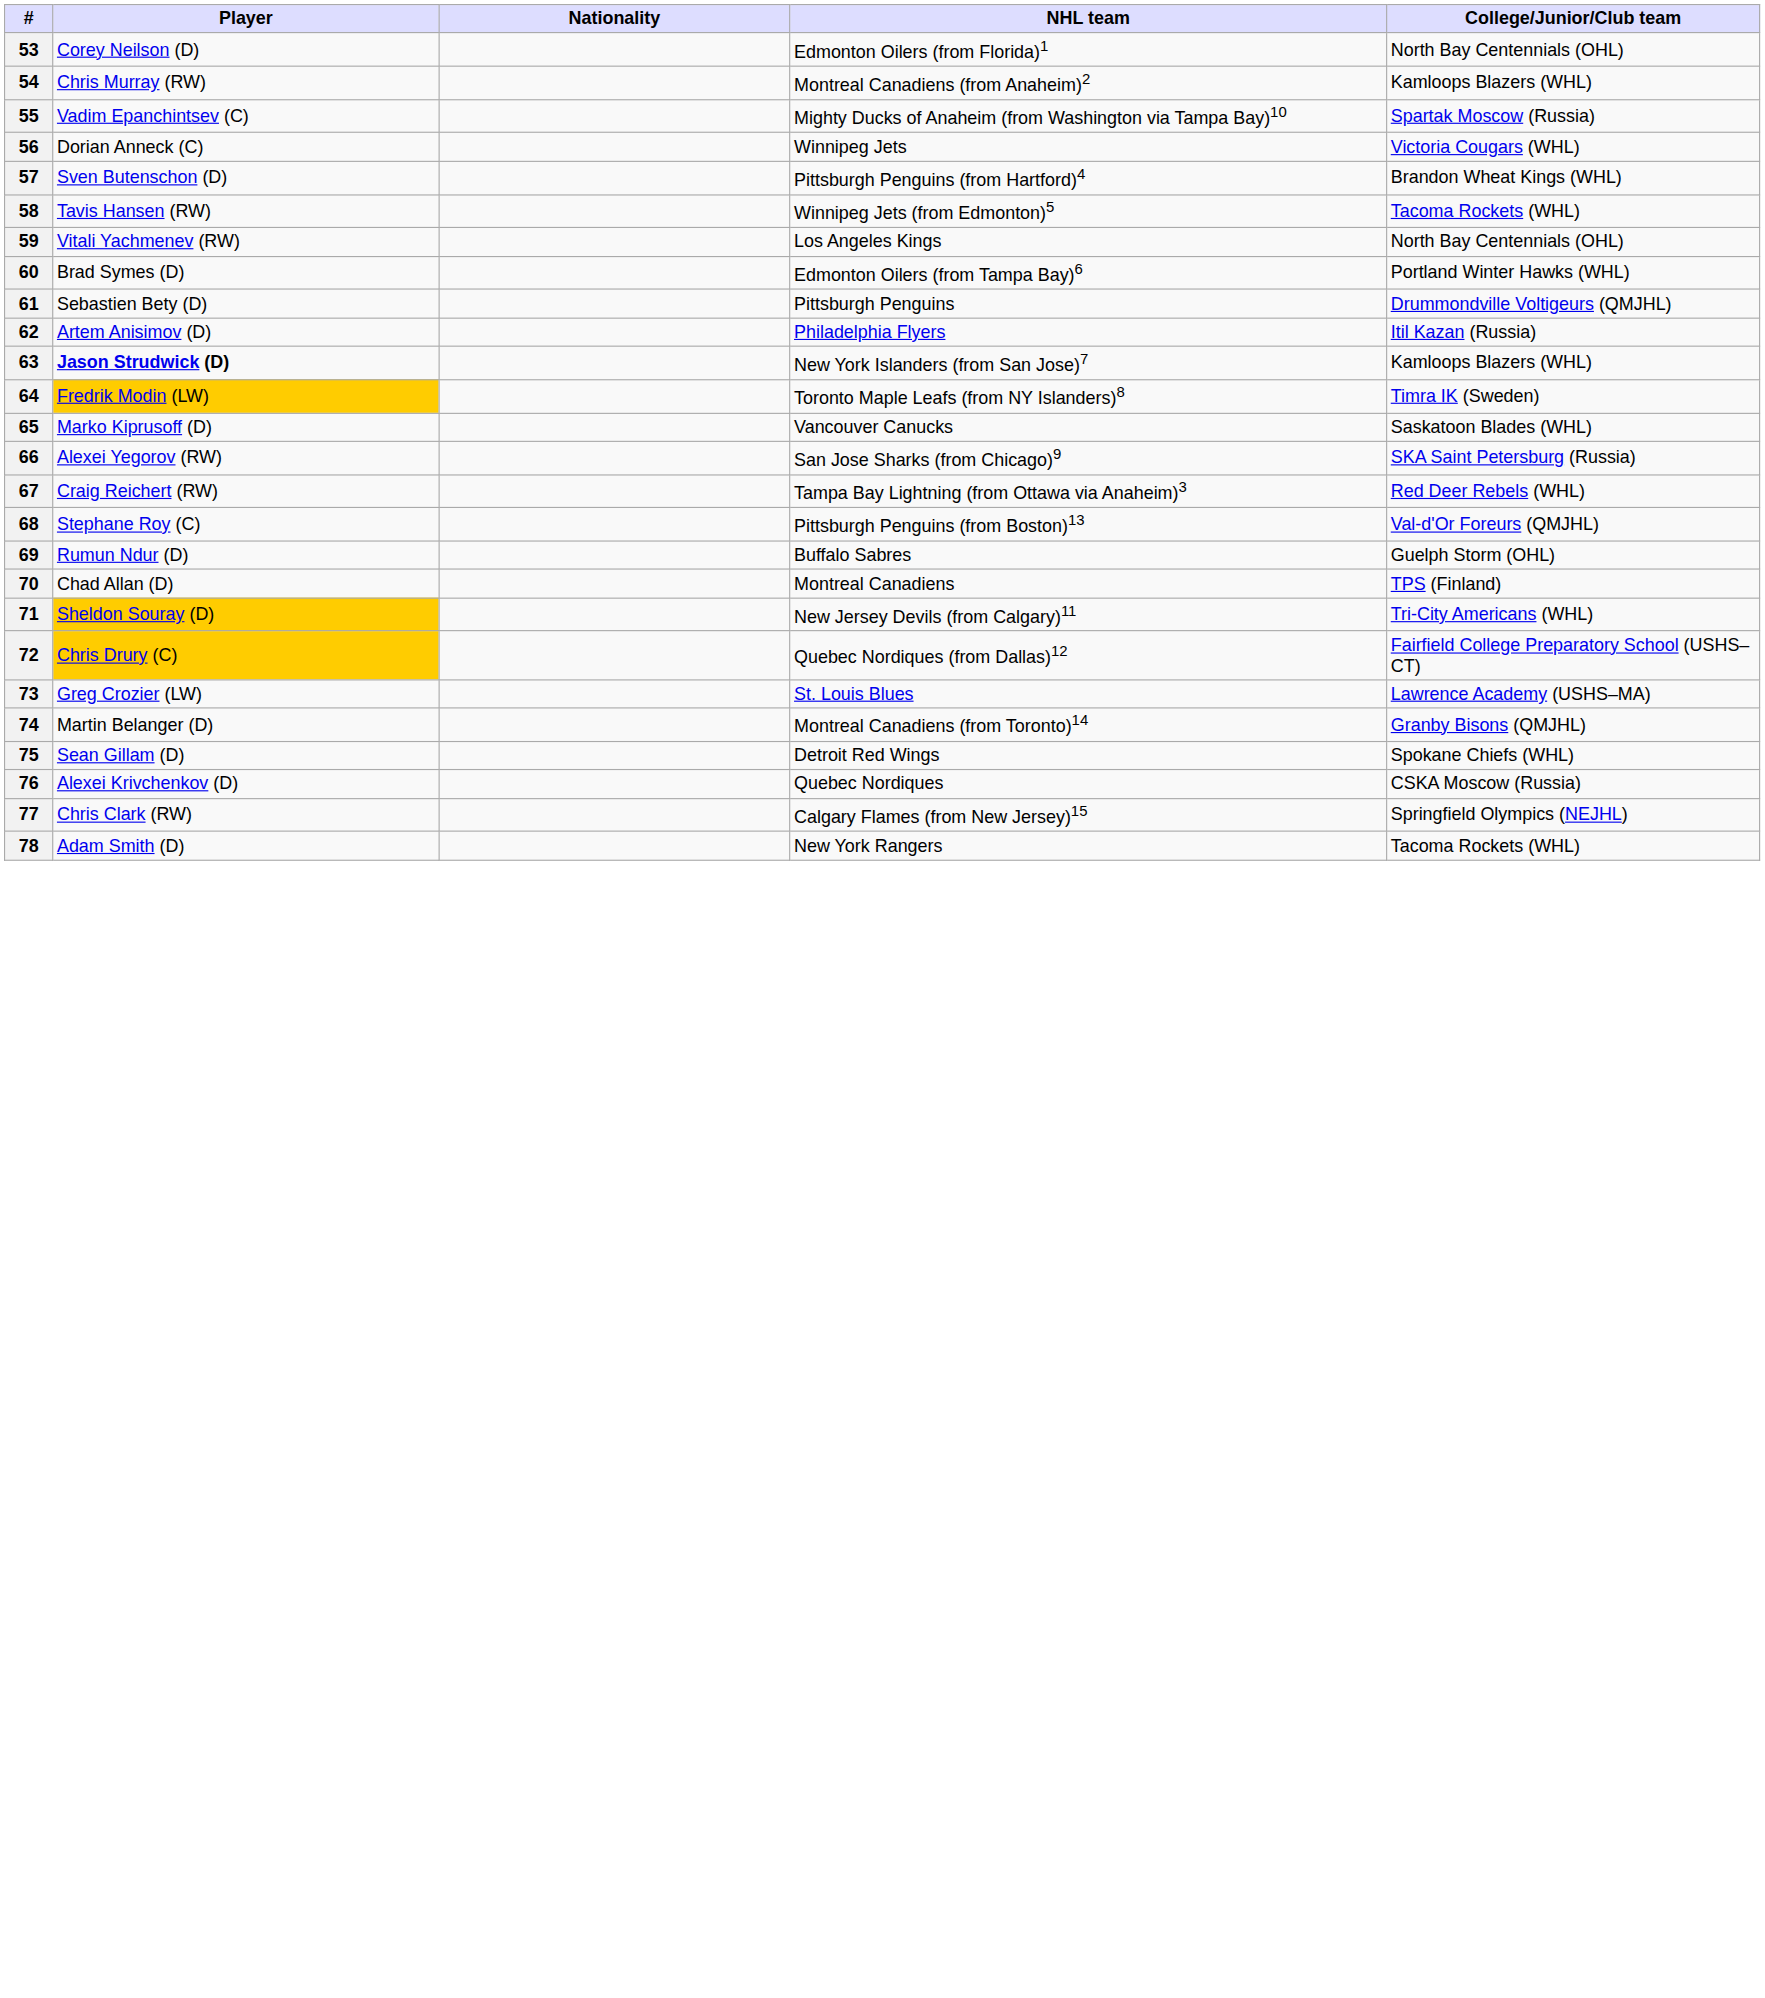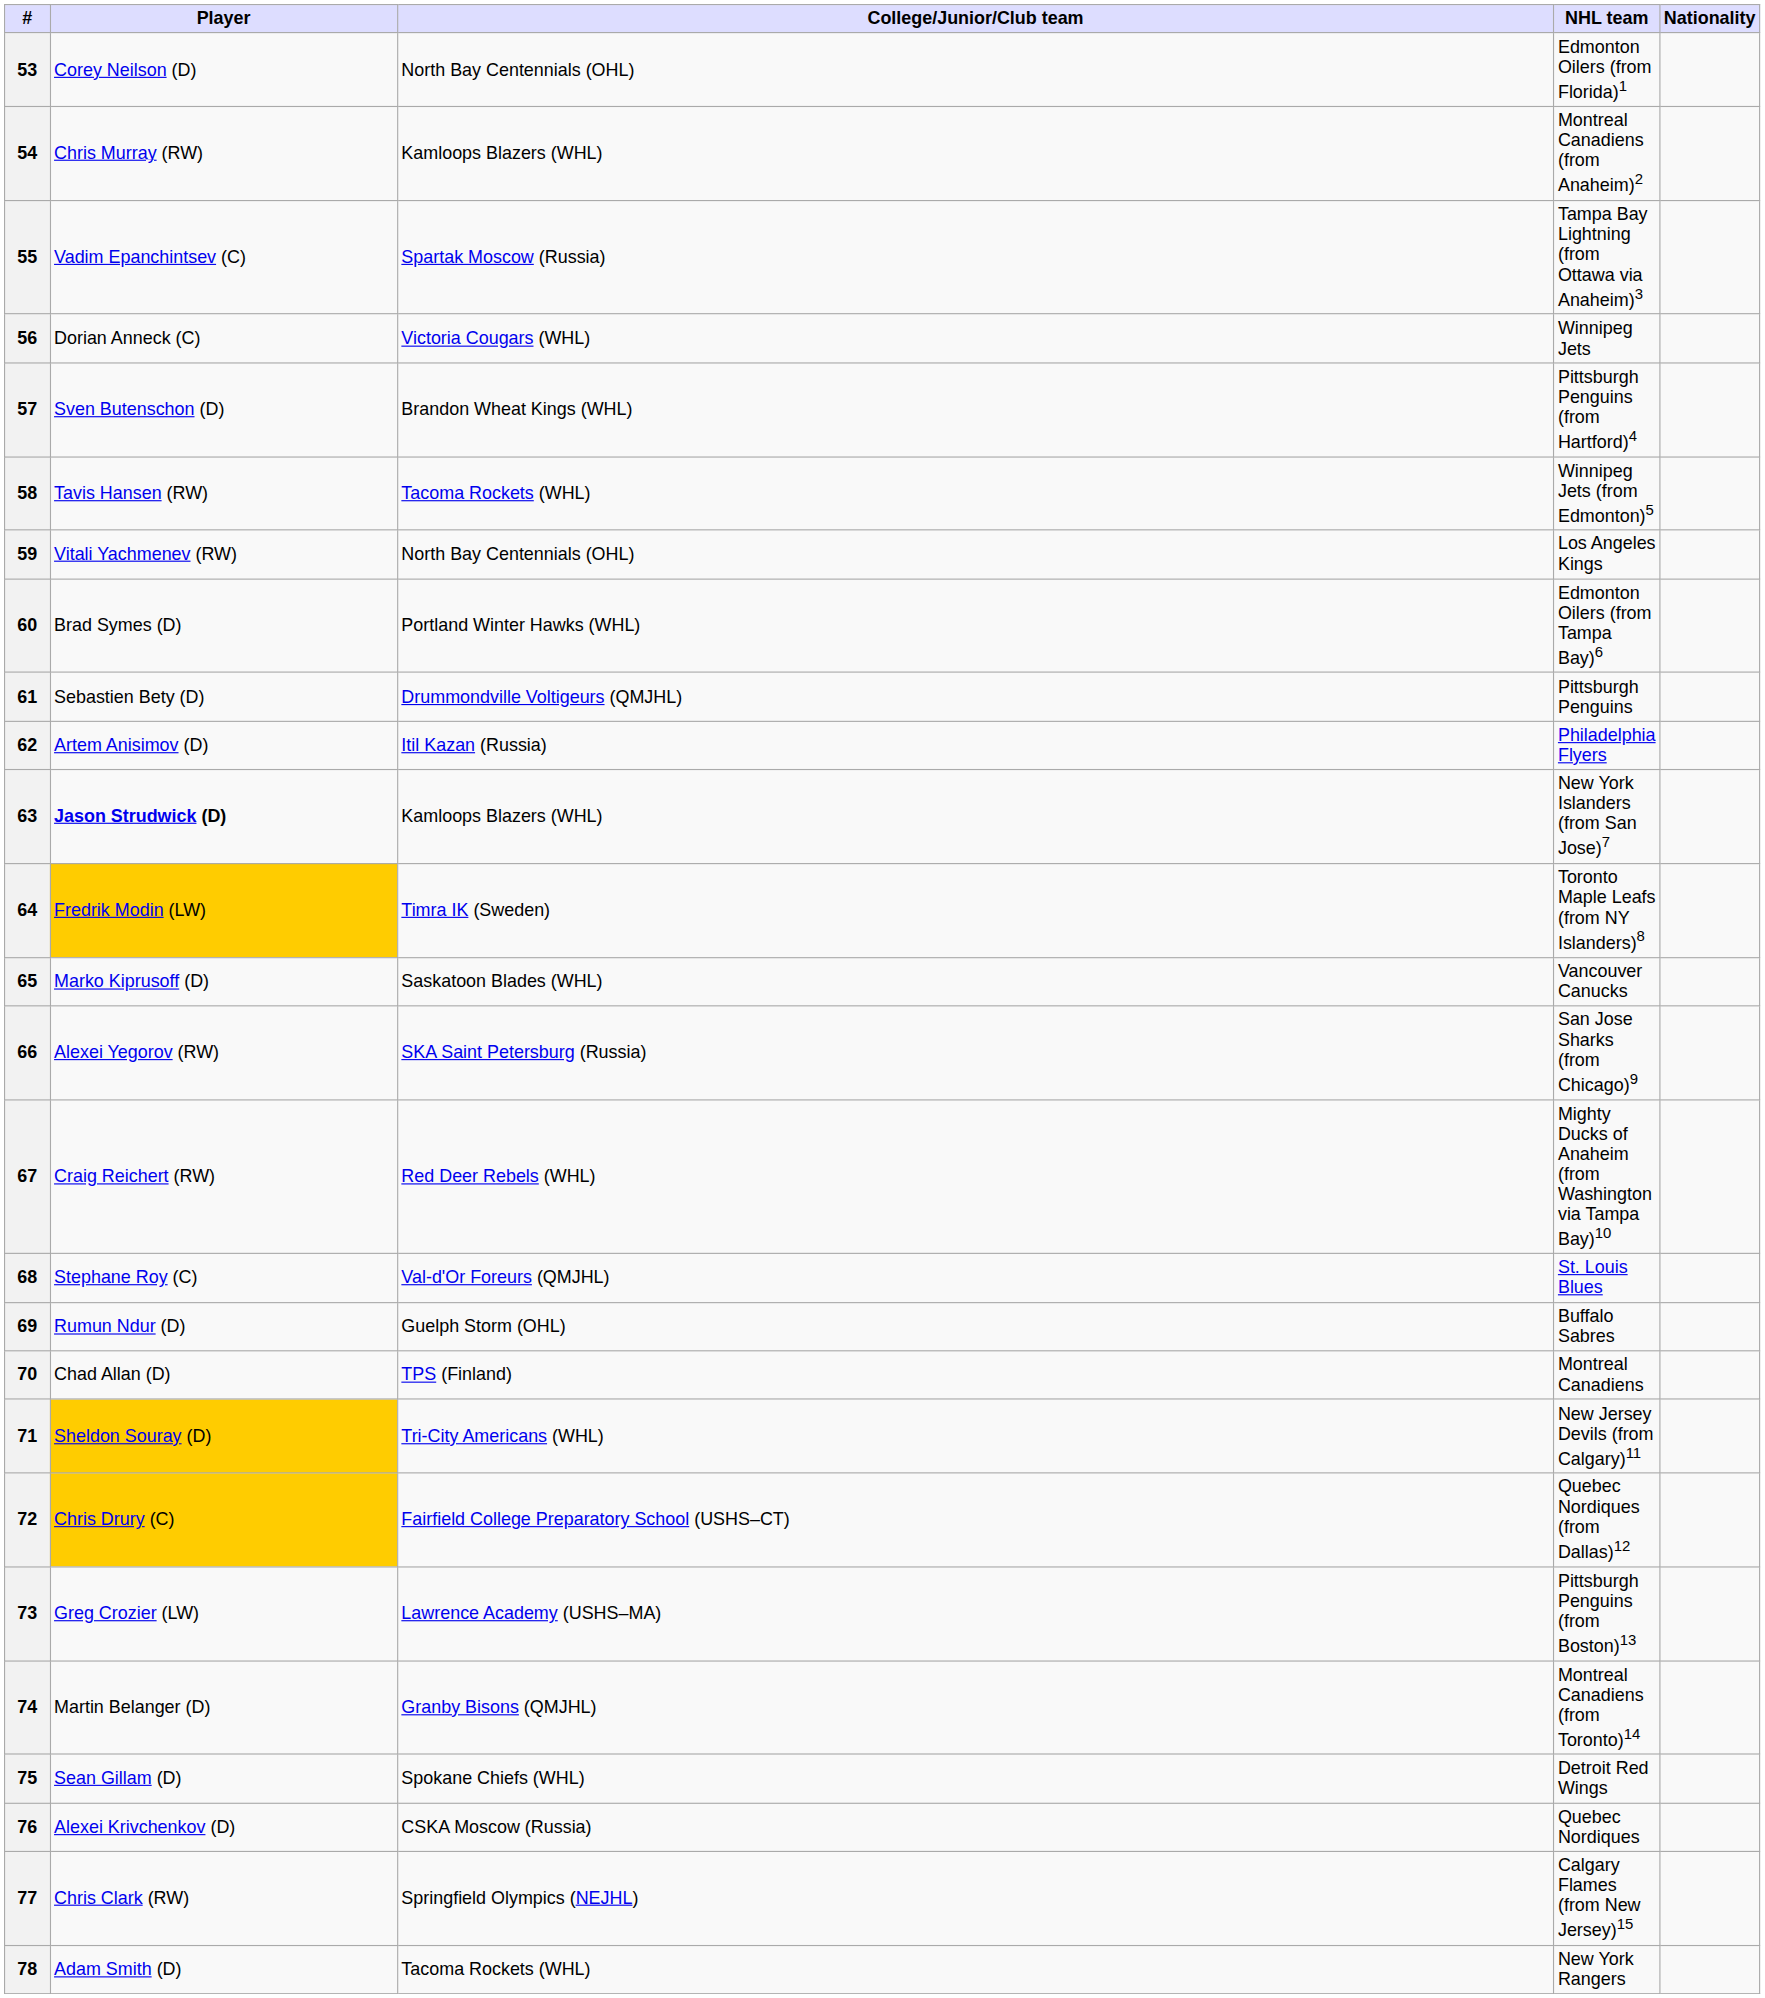columns swapped: Nationality <-> College/Junior/Club team
55 | NHL team: Mighty Ducks of Anaheim (from Washington via Tampa Bay)10 -> Tampa Bay Lightning (from Ottawa via Anaheim)3
67 | NHL team: Tampa Bay Lightning (from Ottawa via Anaheim)3 -> Mighty Ducks of Anaheim (from Washington via Tampa Bay)10
68 | NHL team: Pittsburgh Penguins (from Boston)13 -> St. Louis Blues
73 | NHL team: St. Louis Blues -> Pittsburgh Penguins (from Boston)13
